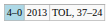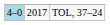TOL, 37–24 | column 2: 2013 -> 2017
